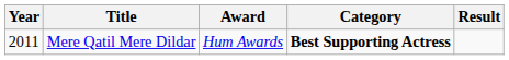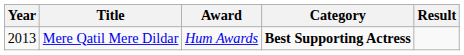Mere Qatil Mere Dildar | Year: 2011 -> 2013
